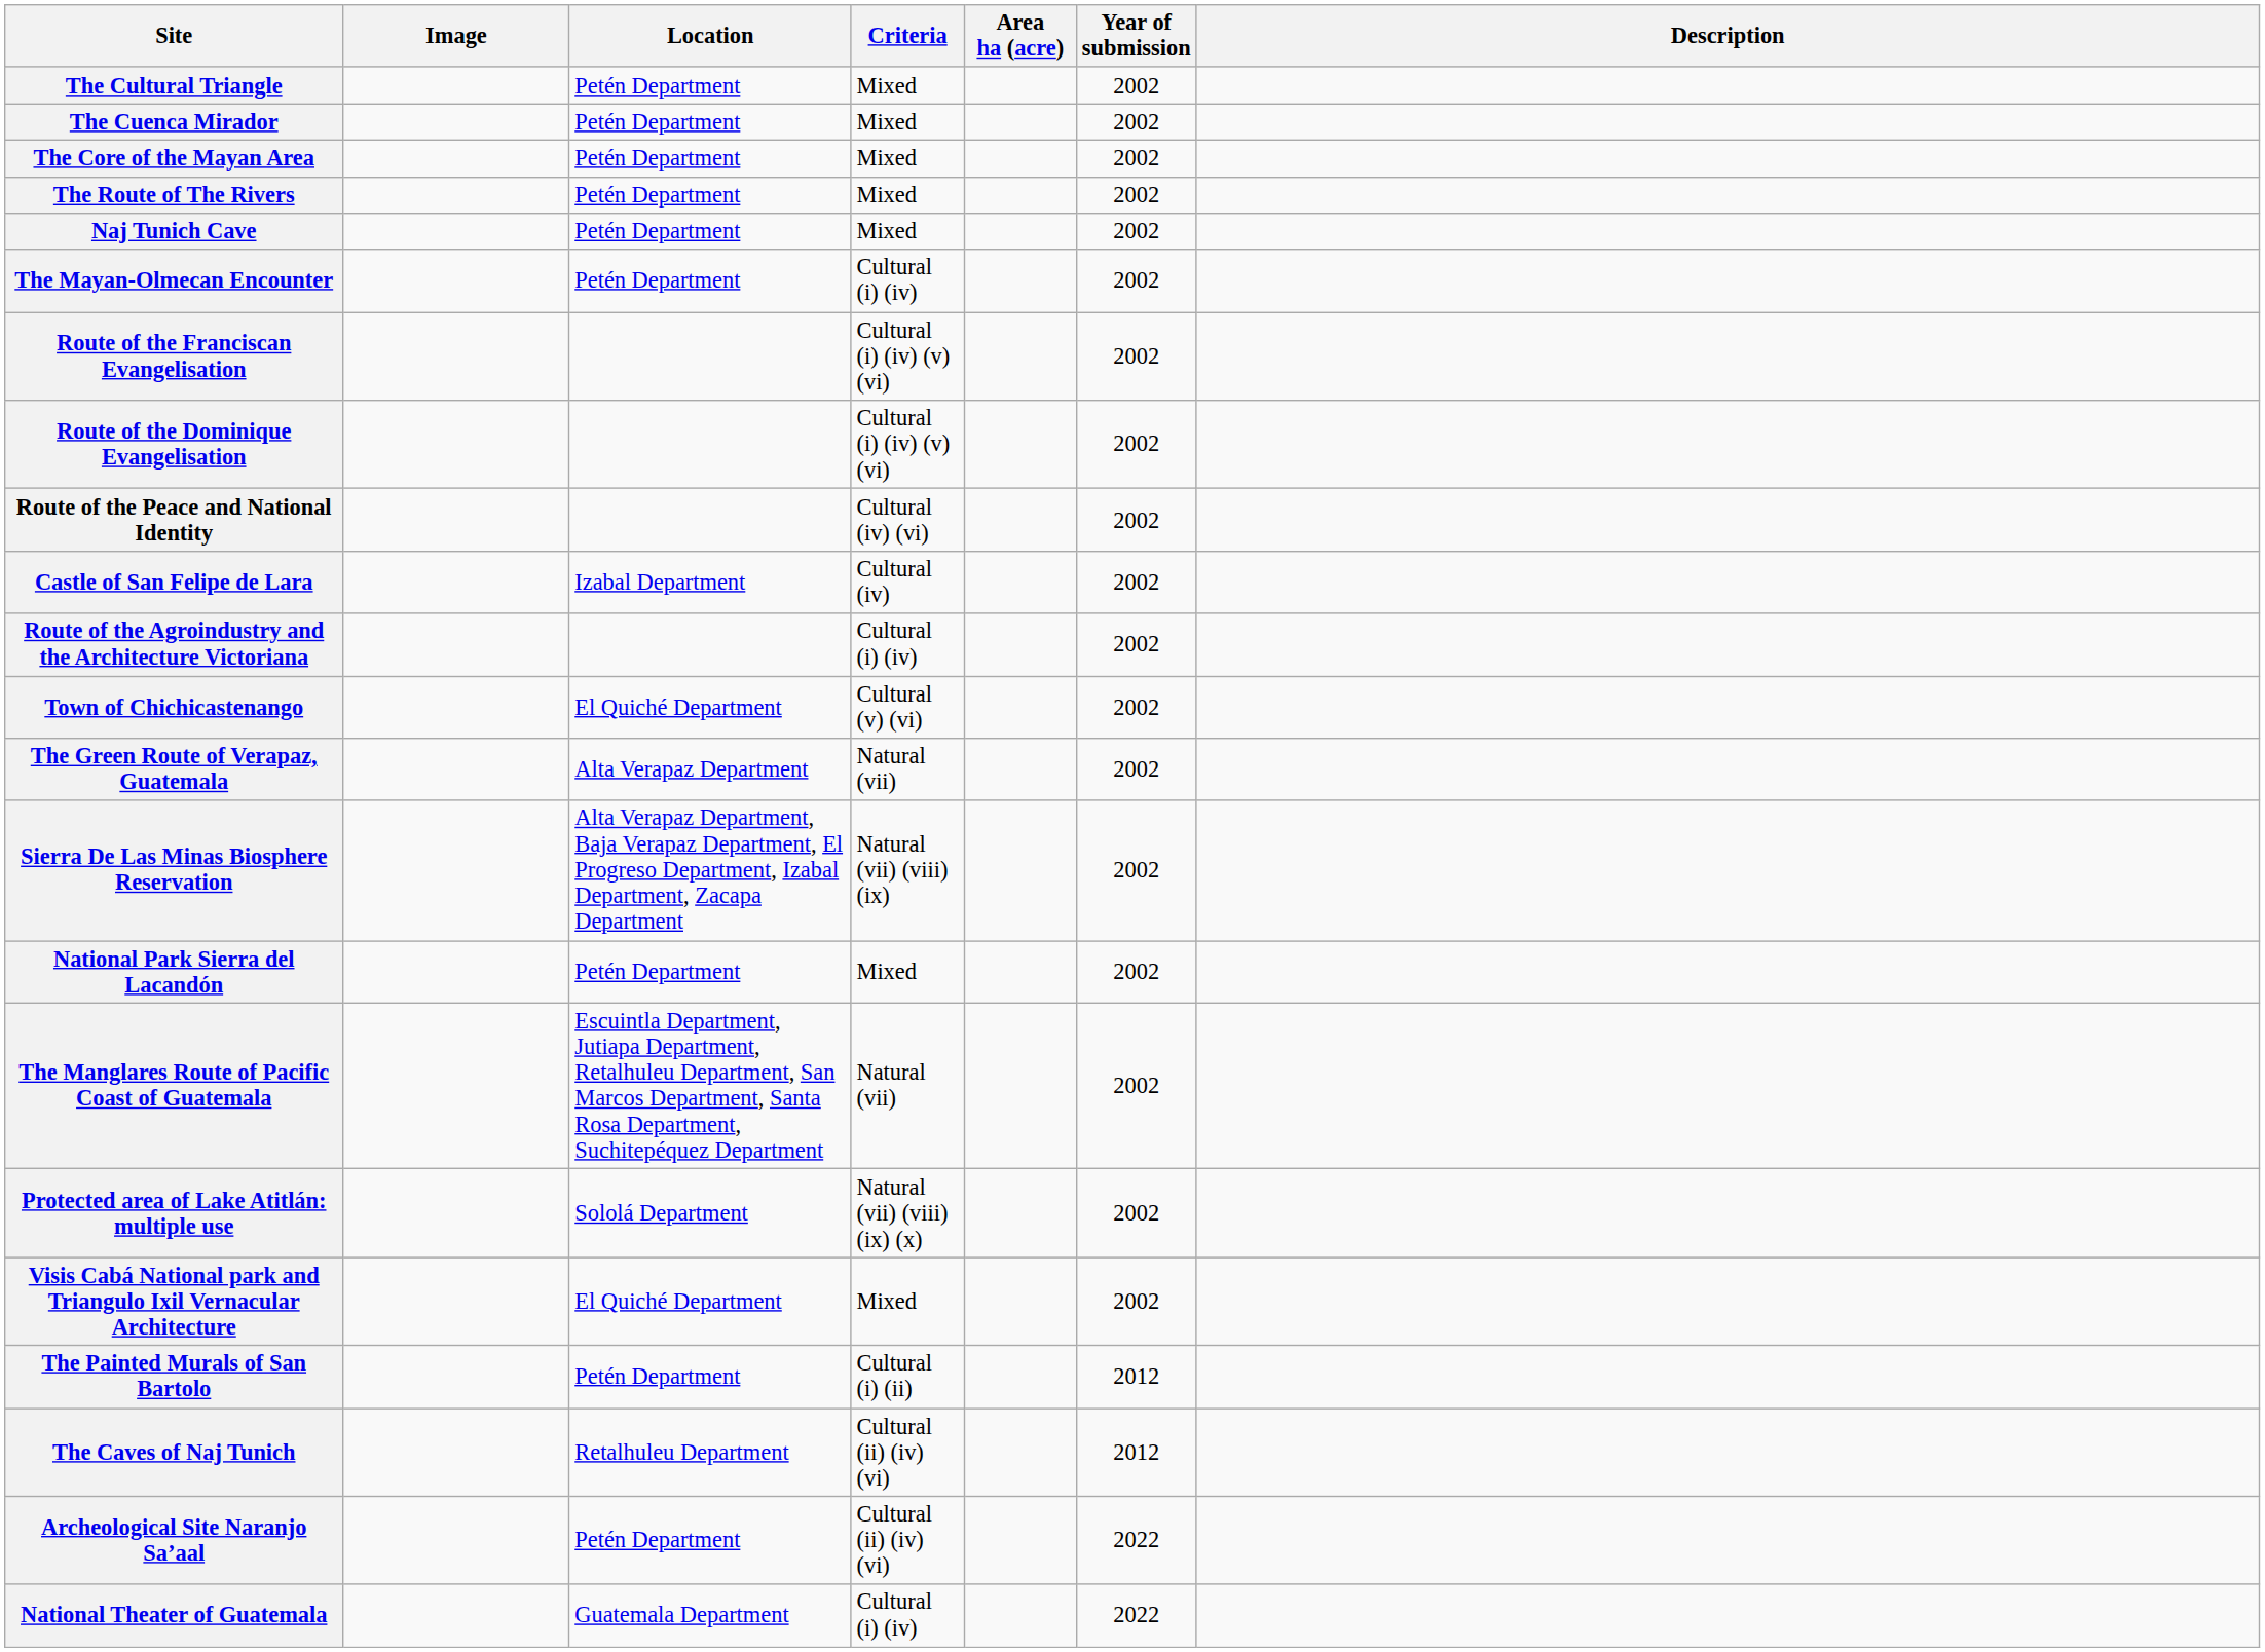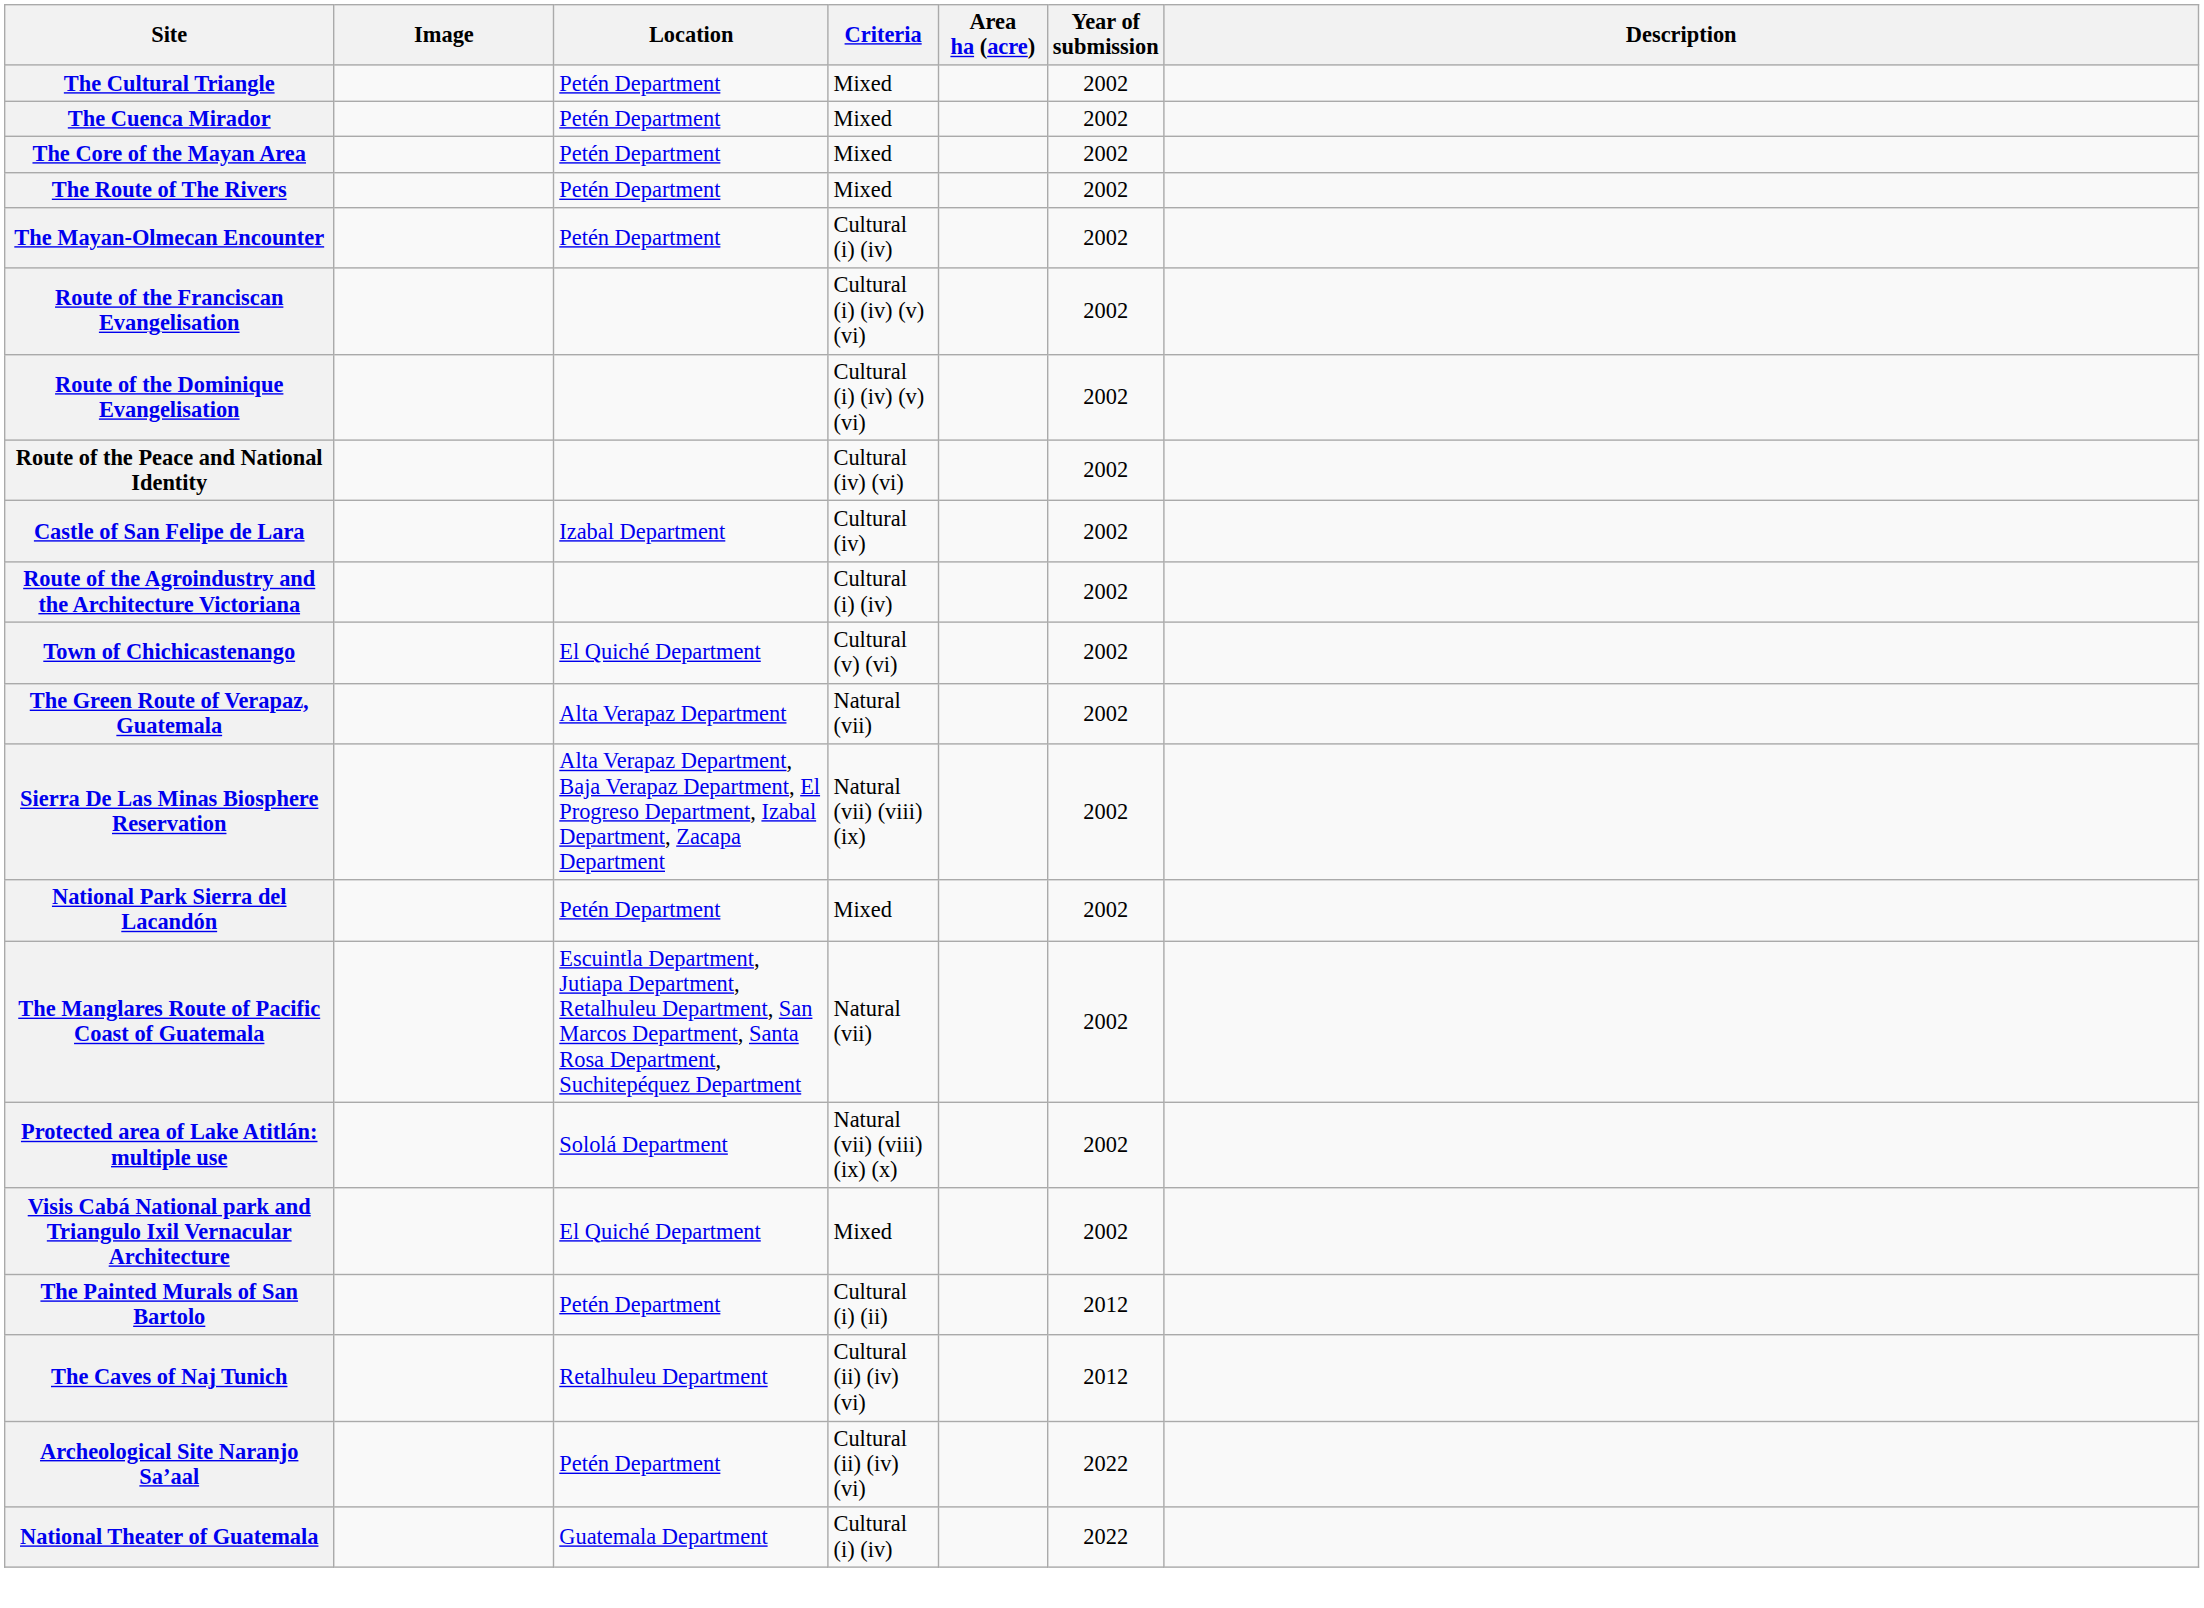- row: Naj Tunich Cave | Petén Department | Mixed | 2002
